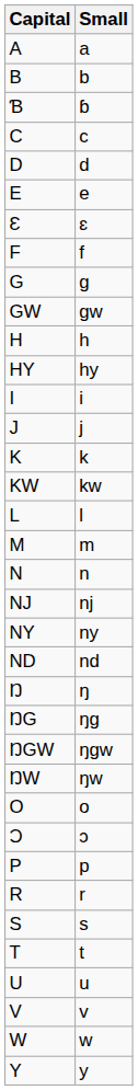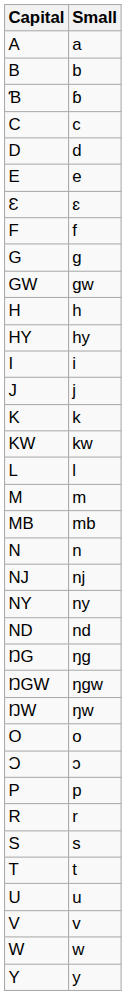+ row: MB | mb
- row: Ŋ | ŋ
